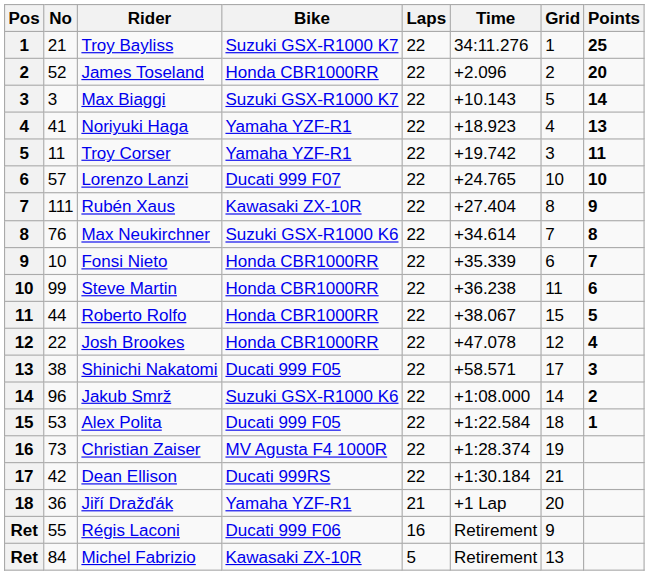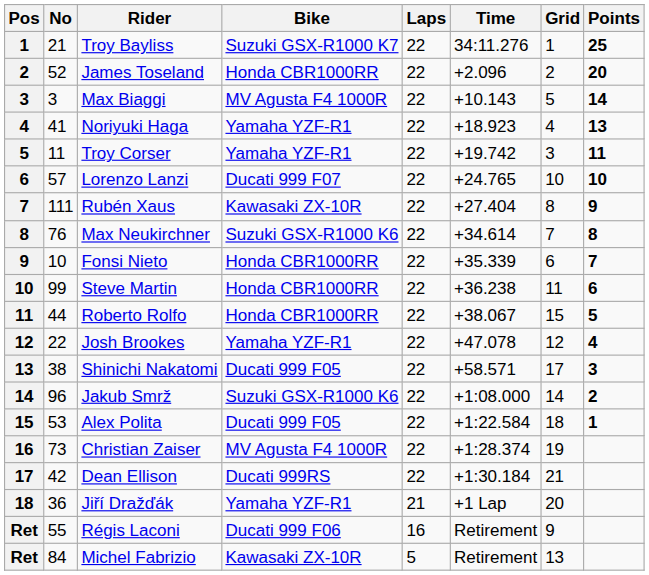Max Biaggi | Bike: Suzuki GSX-R1000 K7 -> MV Agusta F4 1000R
Josh Brookes | Bike: Honda CBR1000RR -> Yamaha YZF-R1
